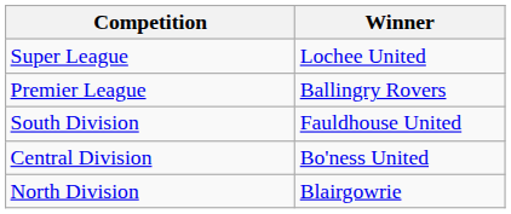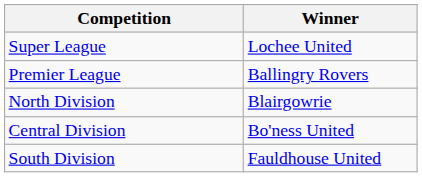rows swapped: North Division <-> South Division
